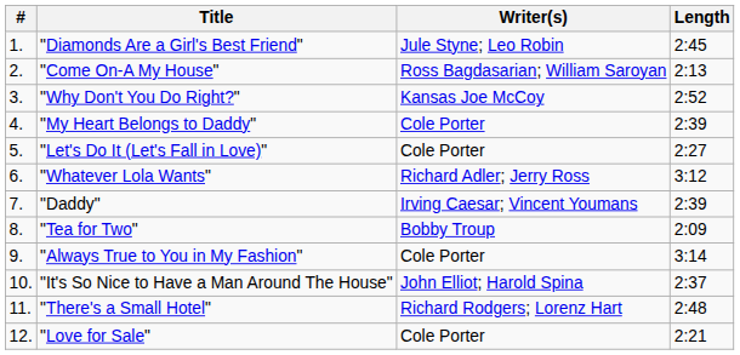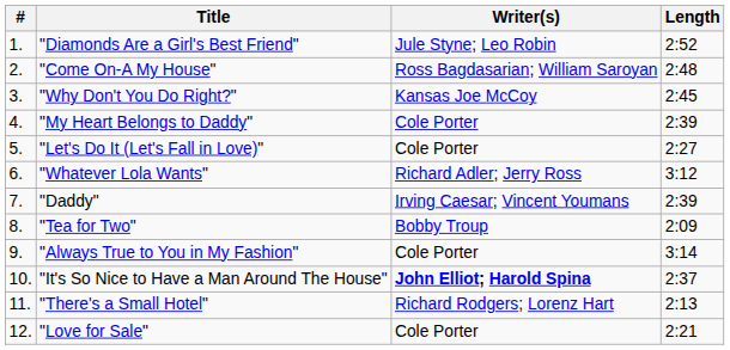"Diamonds Are a Girl's Best Friend" | Length: 2:45 -> 2:52
"Come On-A My House" | Length: 2:13 -> 2:48
"Why Don't You Do Right?" | Length: 2:52 -> 2:45
"It's So Nice to Have a Man Around The House" | Writer(s): normal -> bold
"There's a Small Hotel" | Length: 2:48 -> 2:13
